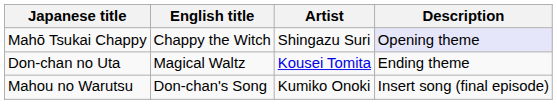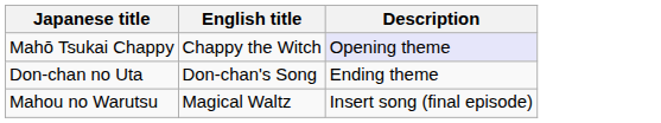- column: Artist | Shingazu Suri | Kousei Tomita | Kumiko Onoki
Don-chan no Uta | English title: Magical Waltz -> Don-chan's Song
Mahou no Warutsu | English title: Don-chan's Song -> Magical Waltz
